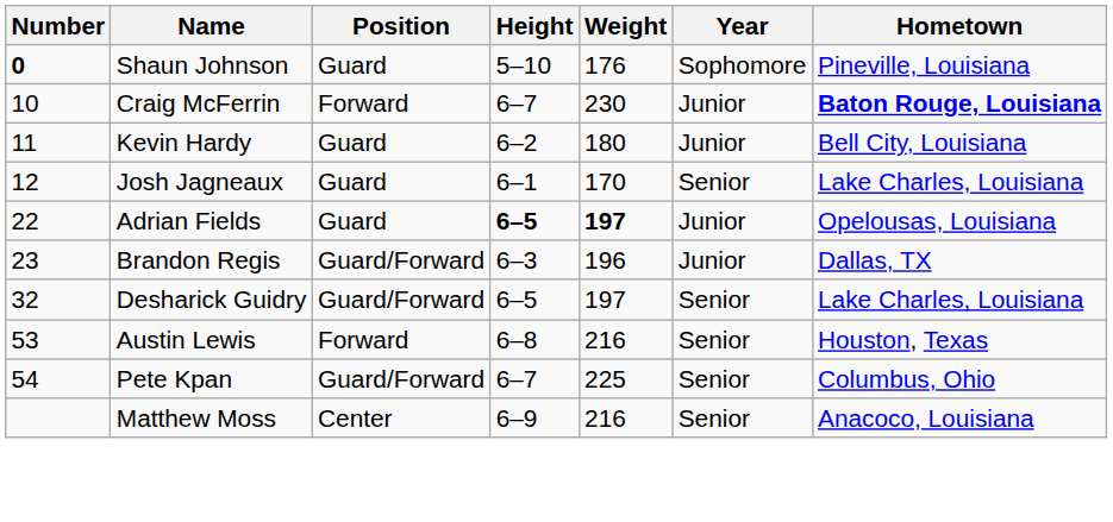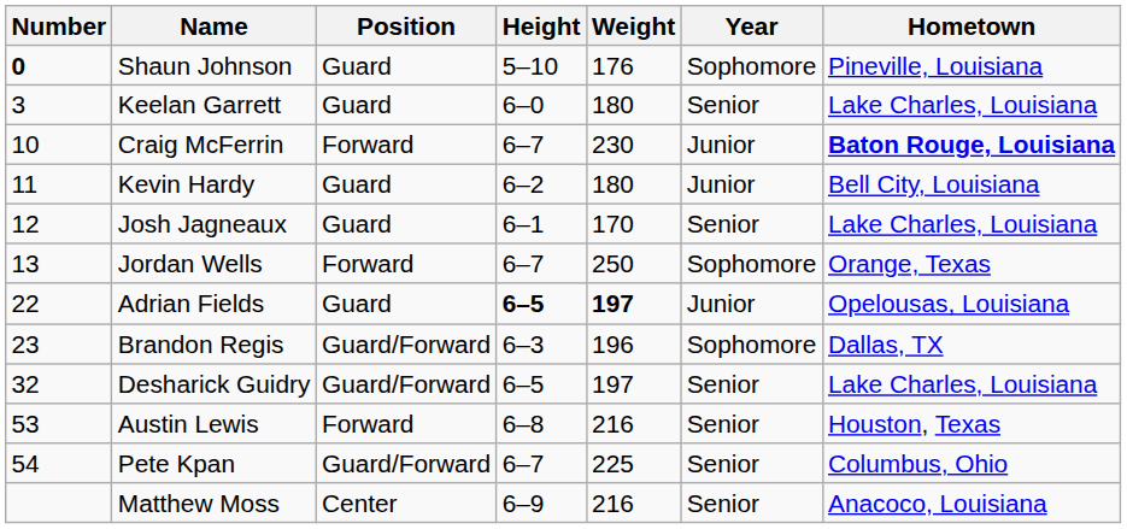+ row: 3 | Keelan Garrett | Guard | 6–0 | 180 | Senior | Lake Charles, Louisiana
+ row: 13 | Jordan Wells | Forward | 6–7 | 250 | Sophomore | Orange, Texas
Brandon Regis | Year: Junior -> Sophomore
